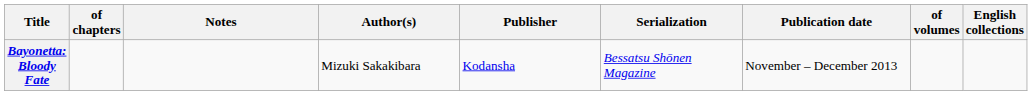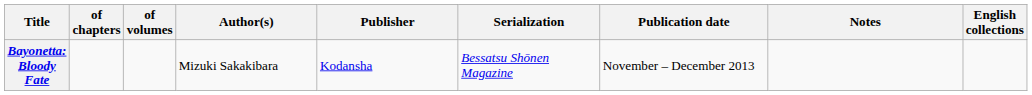columns swapped: of volumes <-> Notes
